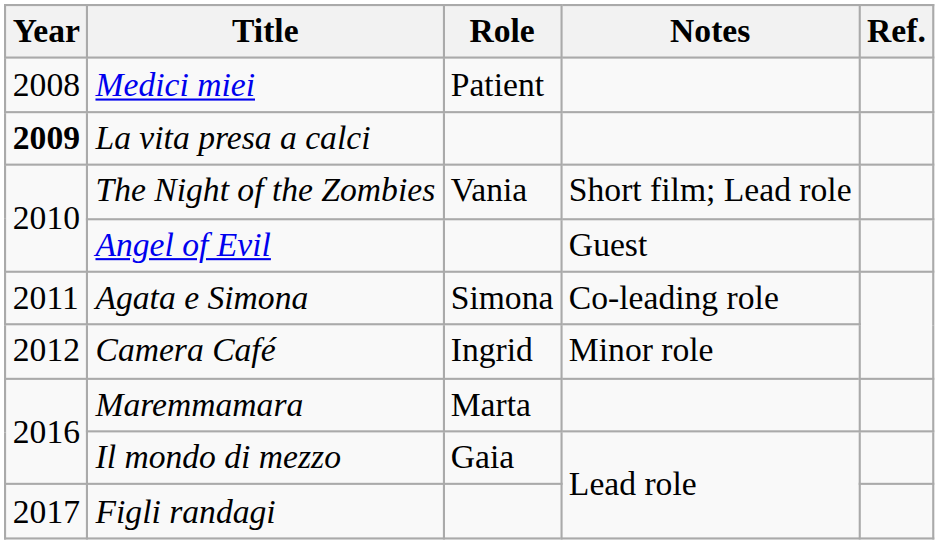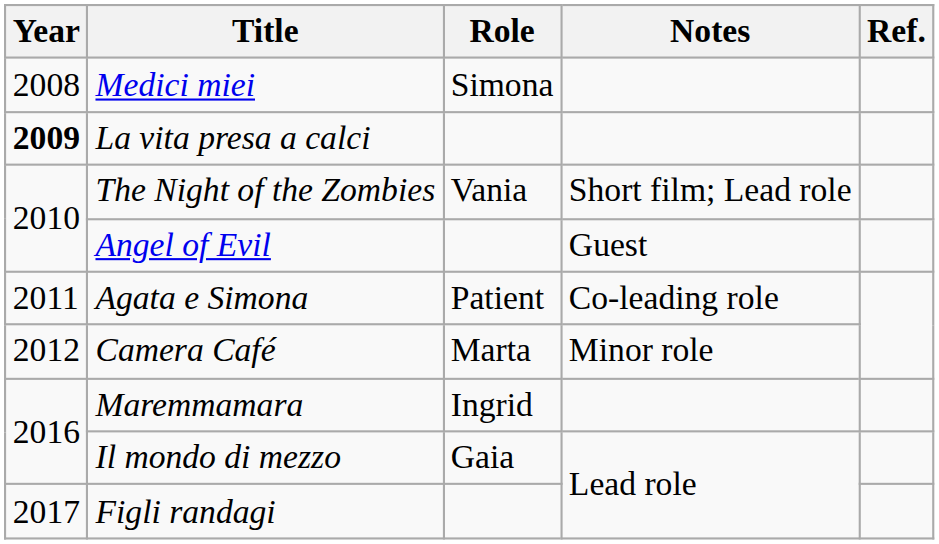Medici miei | Role: Patient -> Simona
Agata e Simona | Role: Simona -> Patient
Camera Café | Role: Ingrid -> Marta
Maremmamara | Role: Marta -> Ingrid
